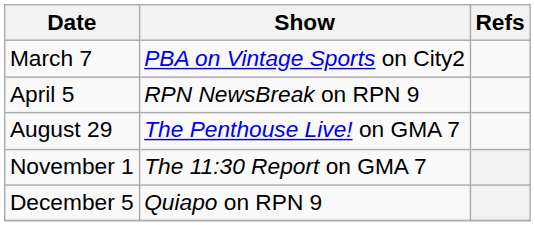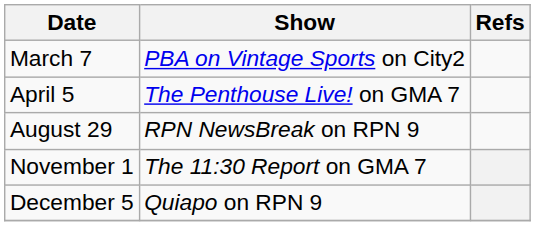April 5 | Show: RPN NewsBreak on RPN 9 -> The Penthouse Live! on GMA 7
August 29 | Show: The Penthouse Live! on GMA 7 -> RPN NewsBreak on RPN 9
